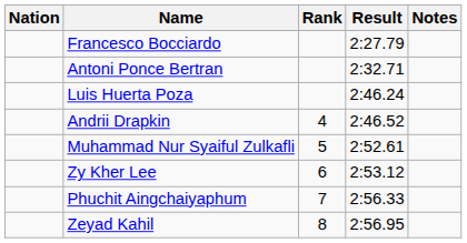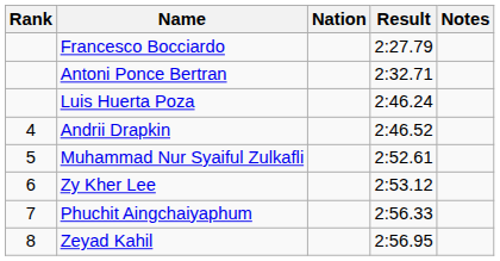columns swapped: Rank <-> Nation
